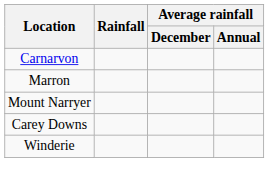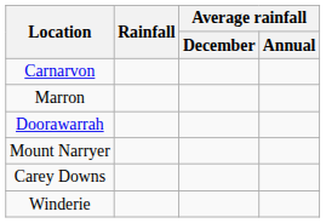+ row: Doorawarrah
